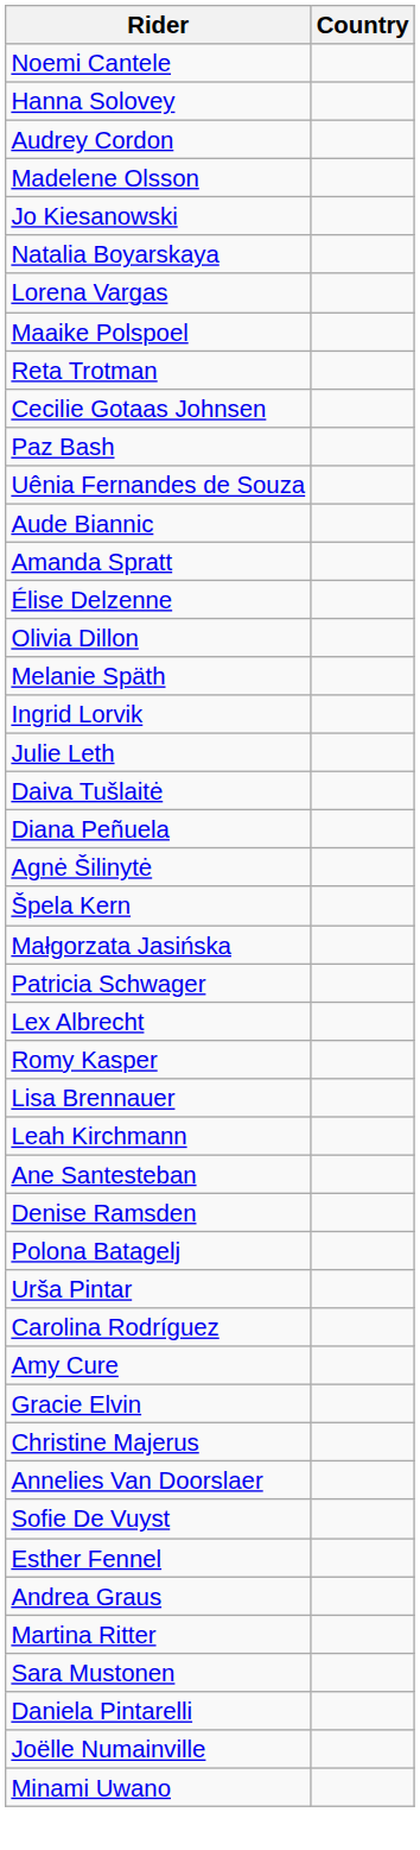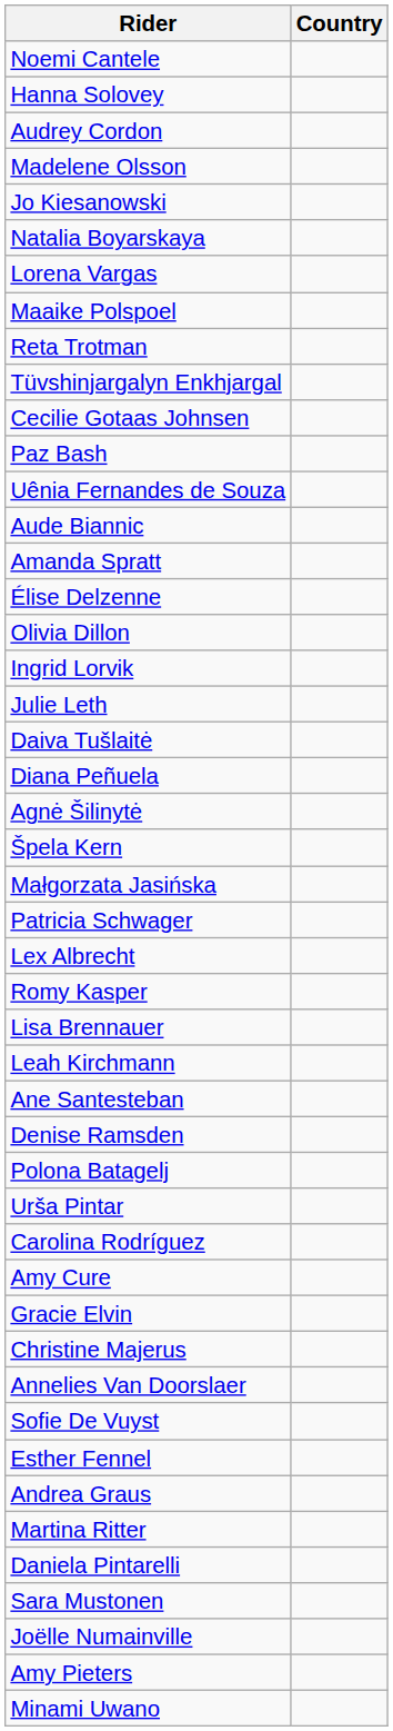+ row: Tüvshinjargalyn Enkhjargal
- row: Melanie Späth
rows swapped: Daniela Pintarelli <-> Sara Mustonen
+ row: Amy Pieters
